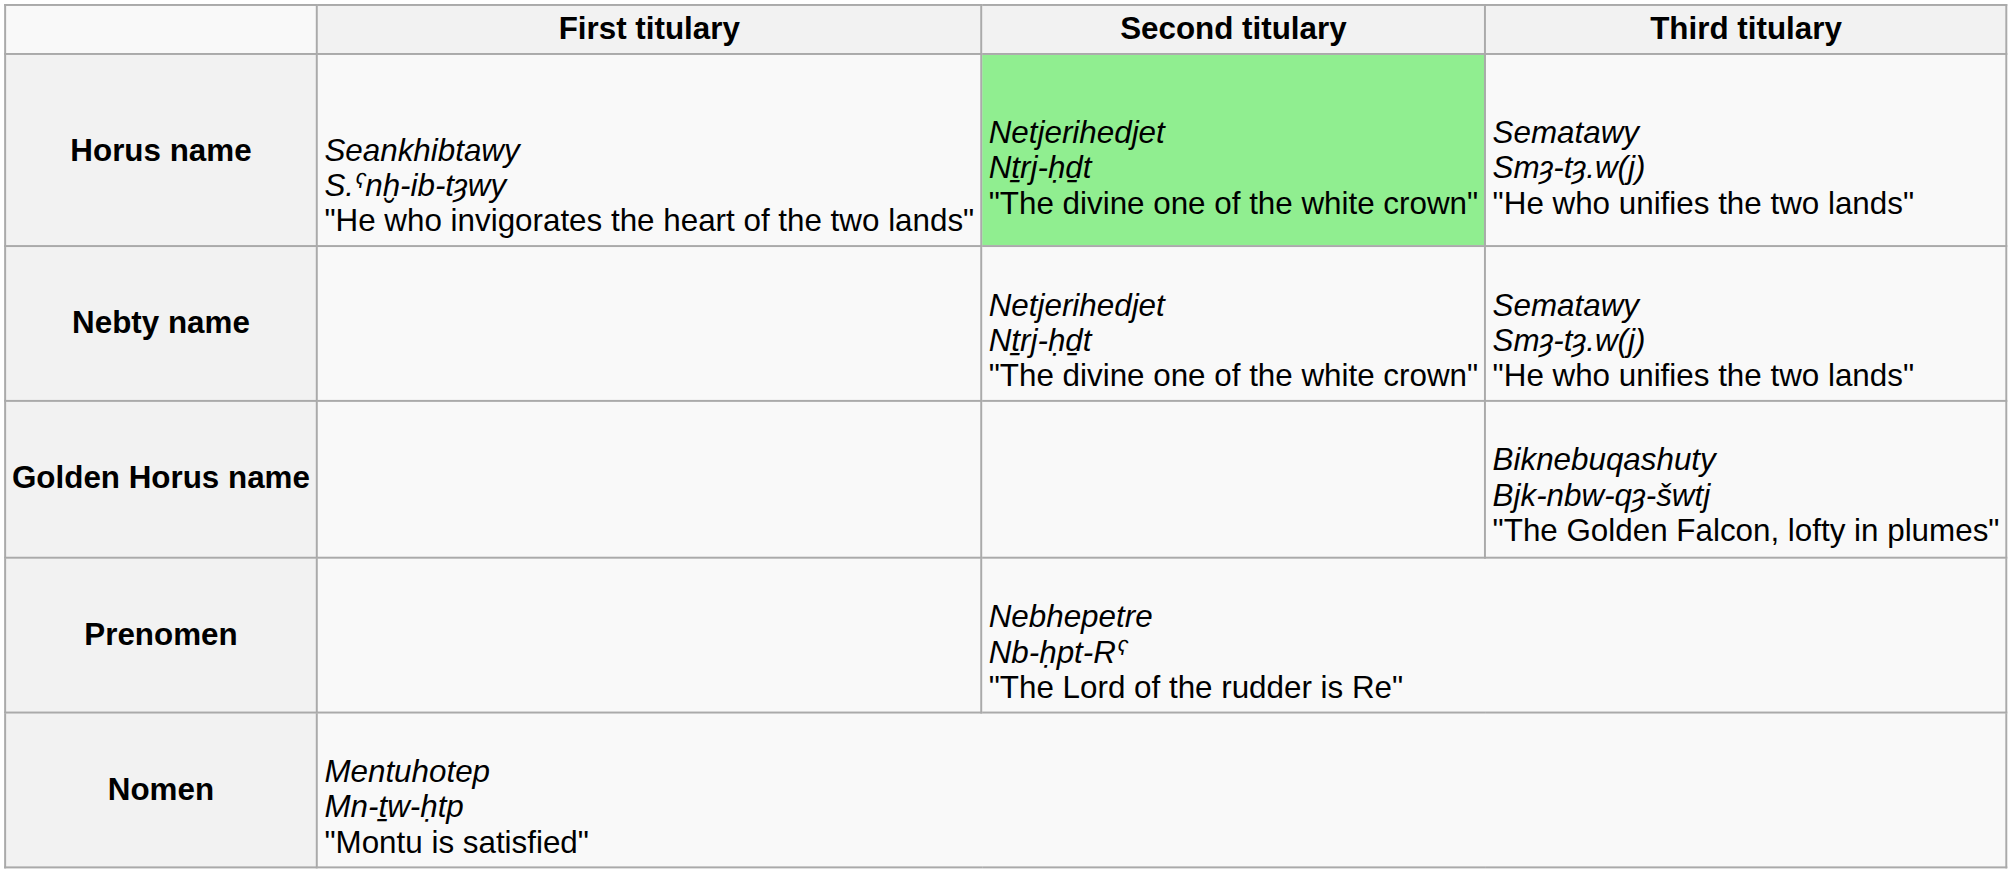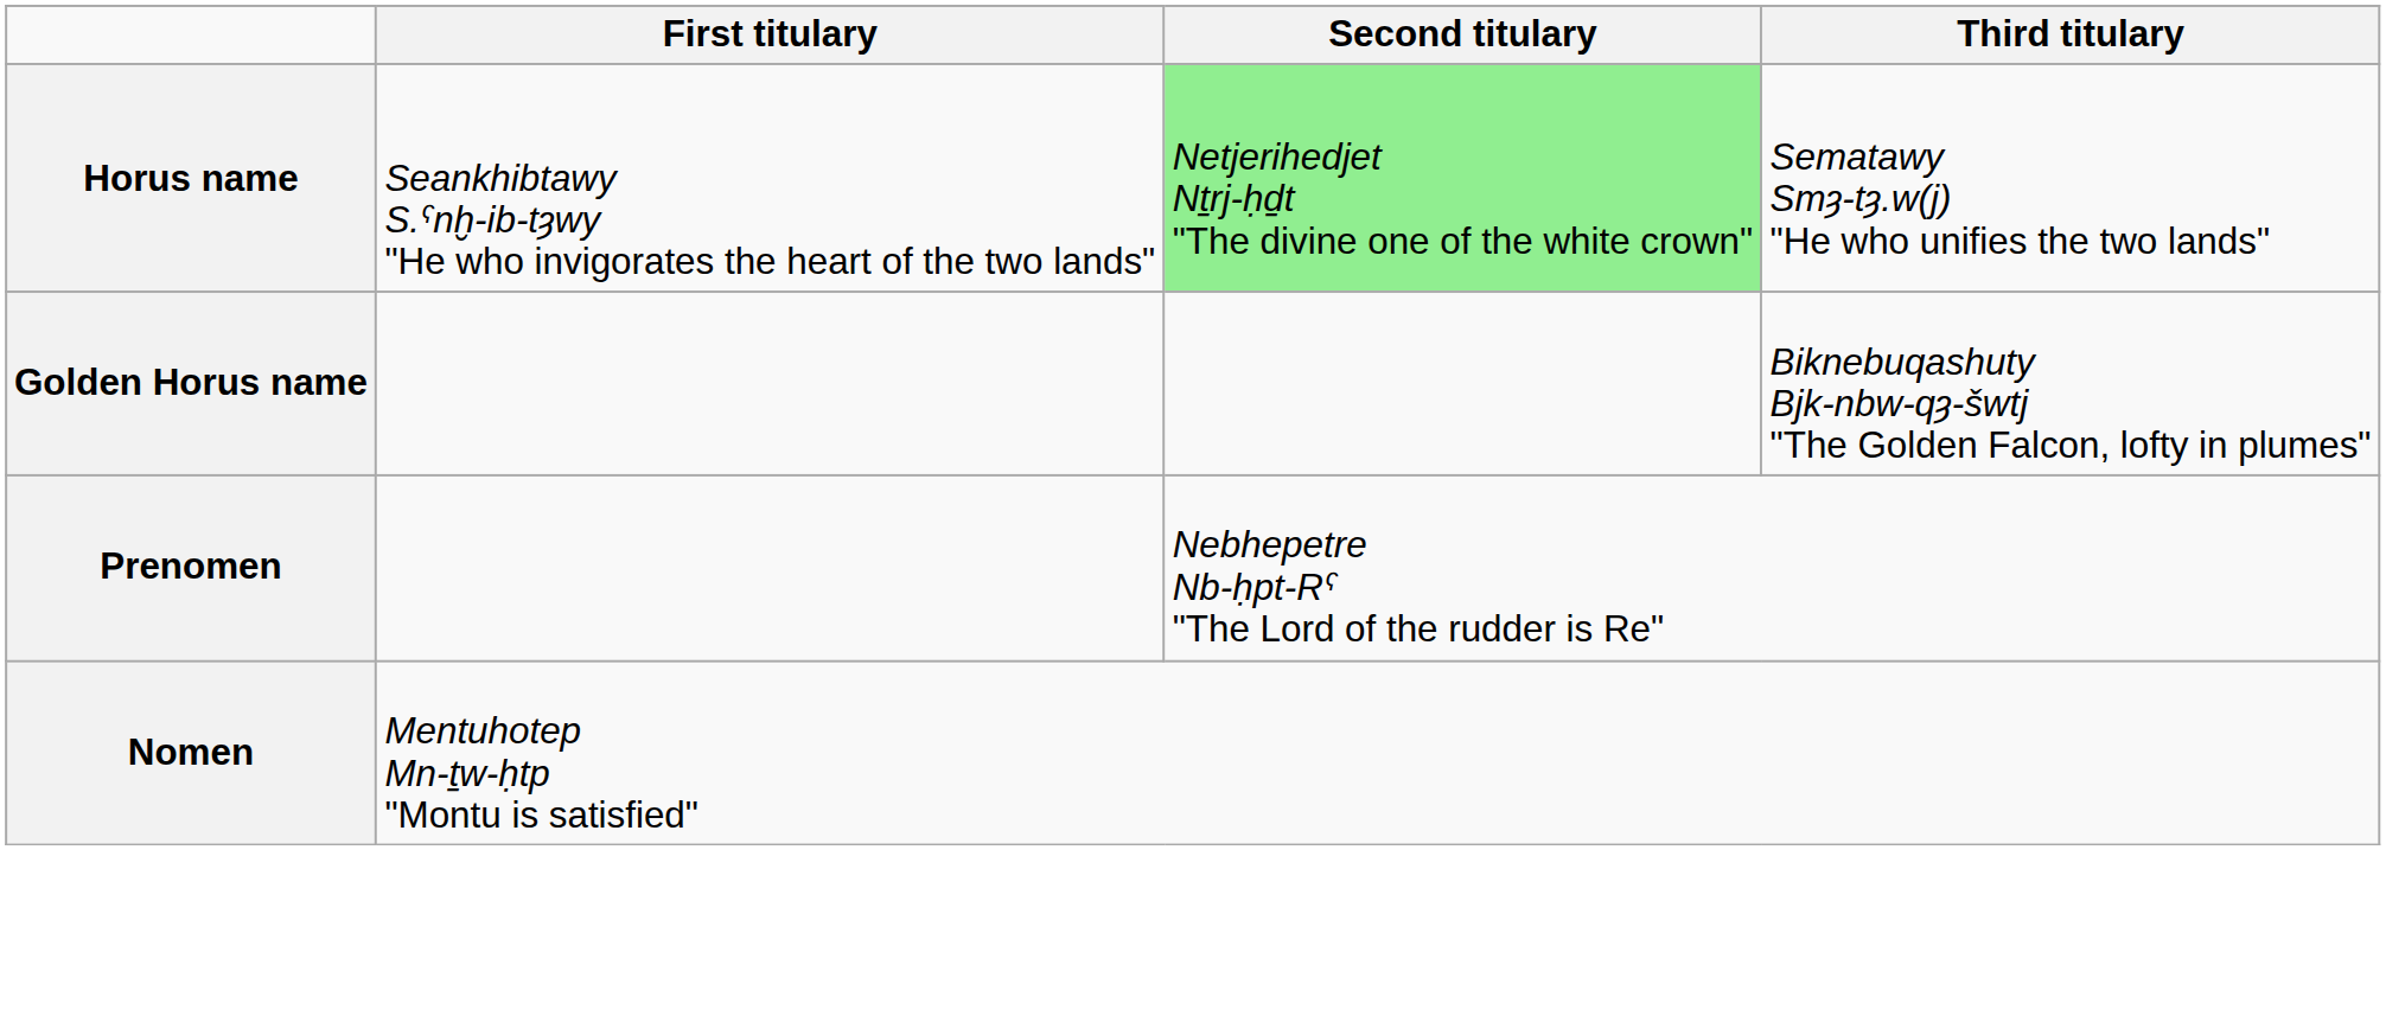- row: Nebty name | Netjerihedjet Nṯrj-ḥḏt "The divine one of the white crown" | Sematawy Smȝ-tȝ.w(j) "He who unifies the two lands"
